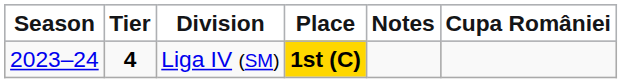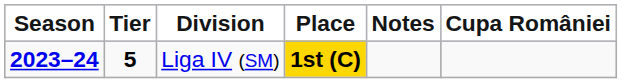Liga IV (SM) | Season: normal -> bold
Liga IV (SM) | Tier: 4 -> 5
